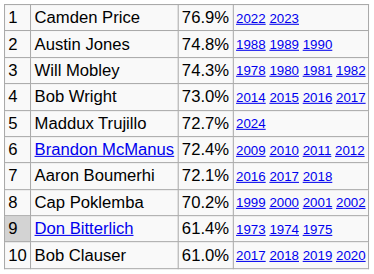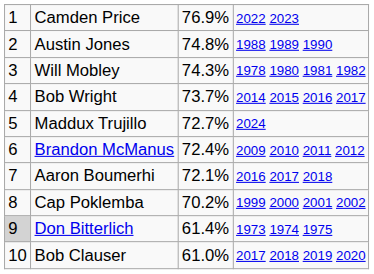Bob Wright | column 3: 73.0% -> 73.7%
